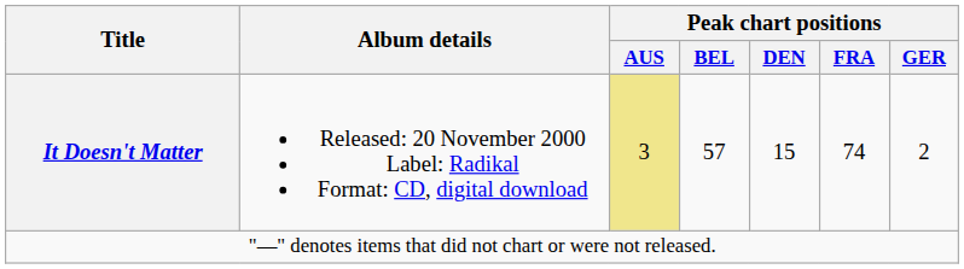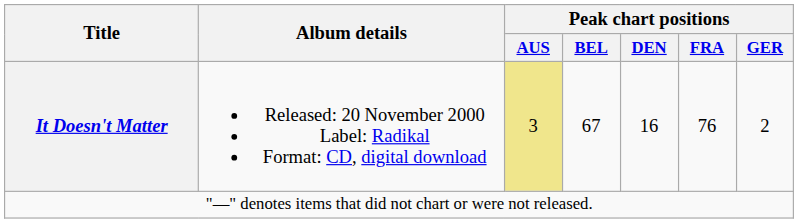It Doesn't Matter | Peak chart positions / BEL: 57 -> 67
It Doesn't Matter | Peak chart positions / DEN: 15 -> 16
It Doesn't Matter | Peak chart positions / FRA: 74 -> 76
